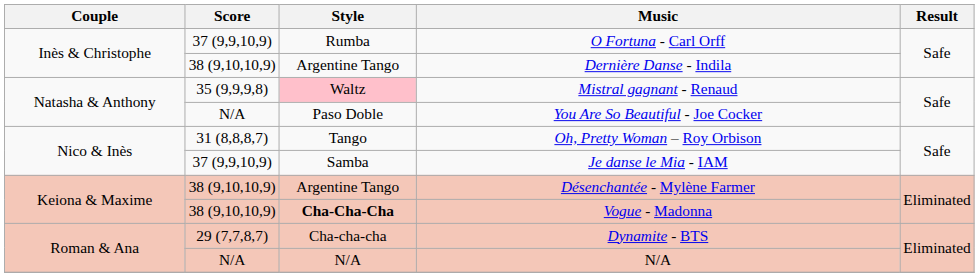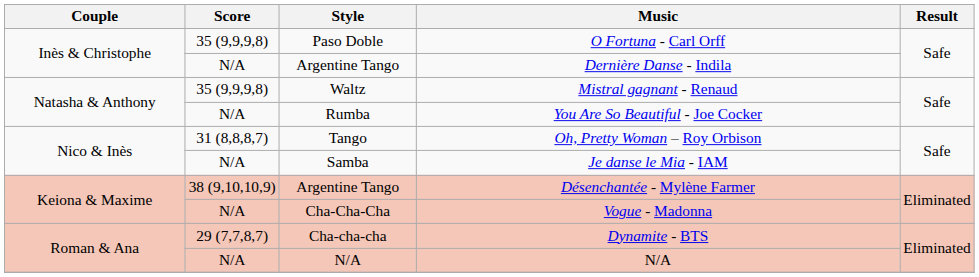O Fortuna - Carl Orff | Score: 37 (9,9,10,9) -> 35 (9,9,9,8)
O Fortuna - Carl Orff | Style: Rumba -> Paso Doble
Dernière Danse - Indila | Score: 38 (9,10,10,9) -> N/A
Mistral gagnant - Renaud | Style: pink background -> no background
You Are So Beautiful - Joe Cocker | Style: Paso Doble -> Rumba
Je danse le Mia - IAM | Score: 37 (9,9,10,9) -> N/A
Vogue - Madonna | Score: 38 (9,10,10,9) -> N/A
Vogue - Madonna | Style: bold -> normal
